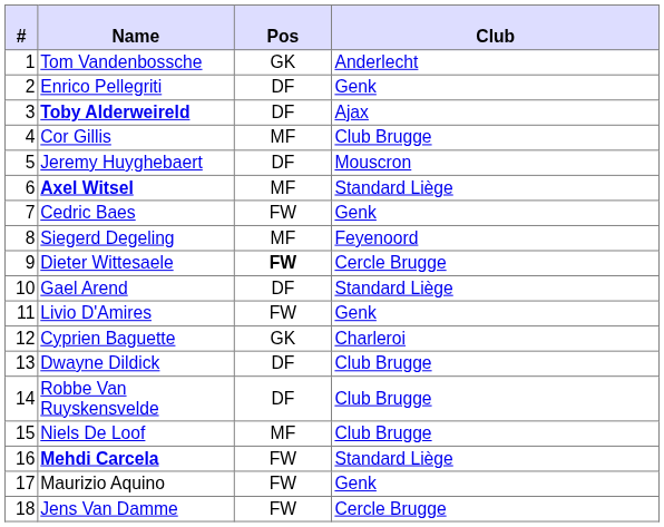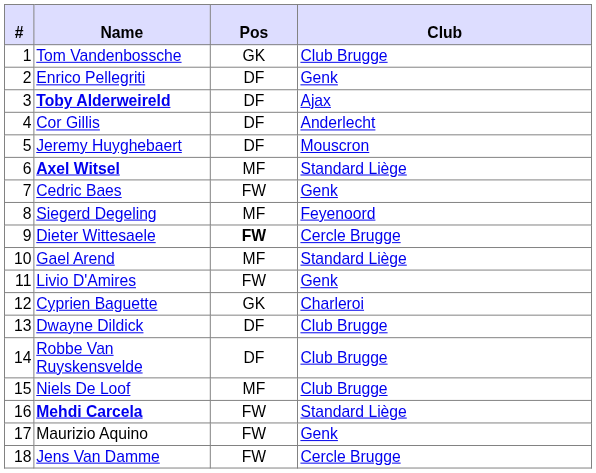Tom Vandenbossche | Club: Anderlecht -> Club Brugge
Cor Gillis | Pos: MF -> DF
Cor Gillis | Club: Club Brugge -> Anderlecht
Gael Arend | Pos: DF -> MF
